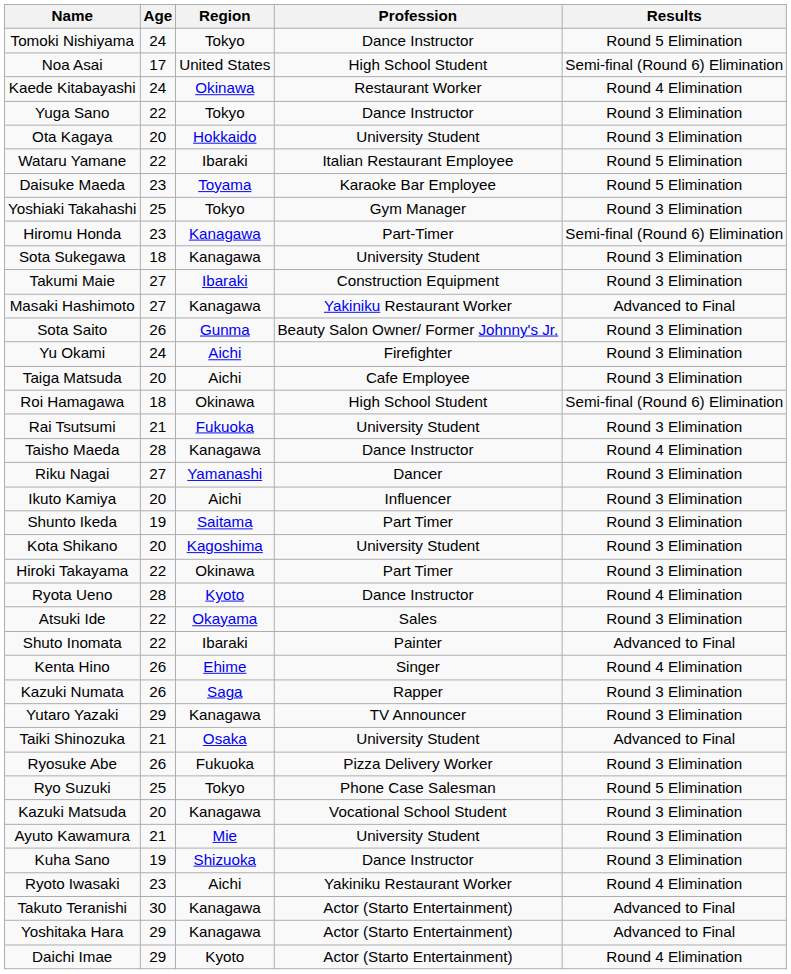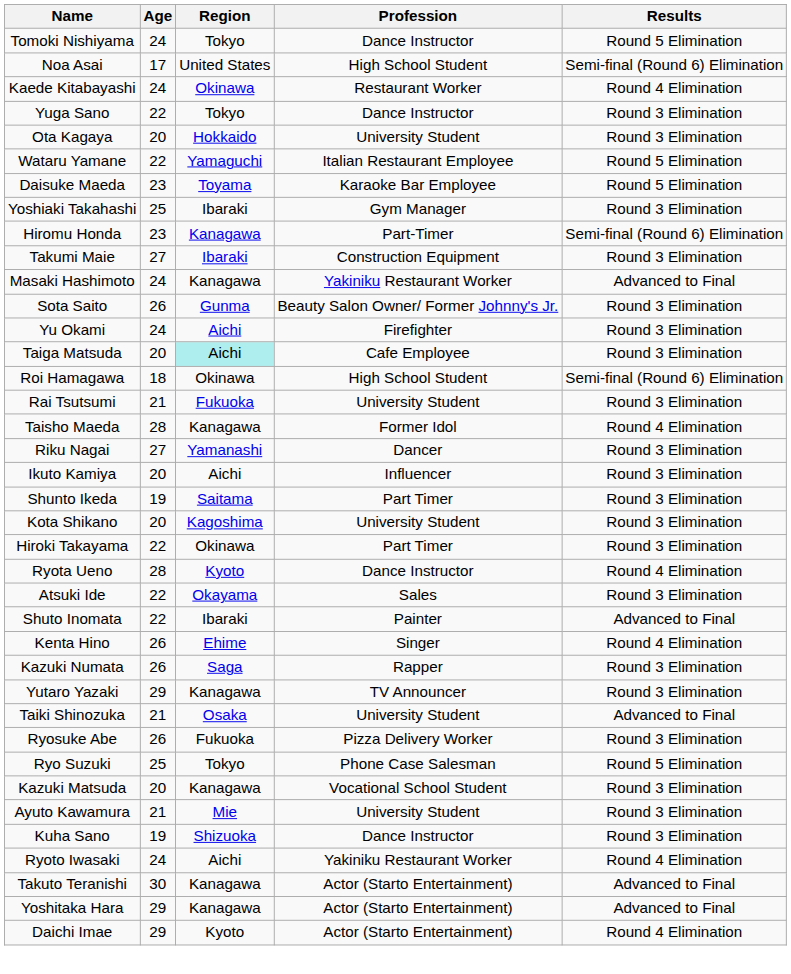Wataru Yamane | Region: Ibaraki -> Yamaguchi
Yoshiaki Takahashi | Region: Tokyo -> Ibaraki
- row: Sota Sukegawa | 18 | Kanagawa | University Student | Round 3 Elimination
Masaki Hashimoto | Age: 27 -> 24
Taiga Matsuda | Region: no background -> paleturquoise background
Taisho Maeda | Profession: Dance Instructor -> Former Idol
Ryoto Iwasaki | Age: 23 -> 24
